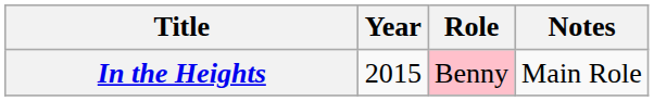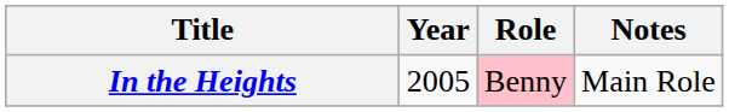In the Heights | Year: 2015 -> 2005
